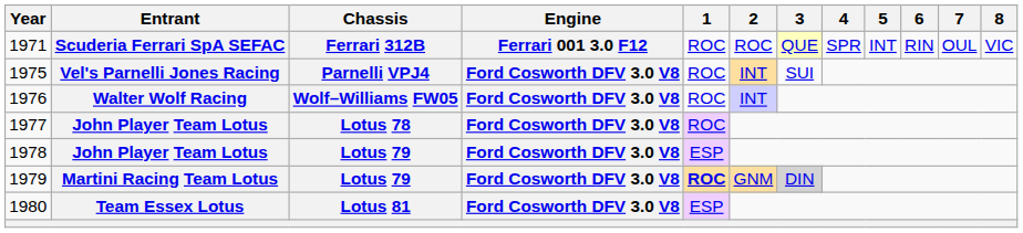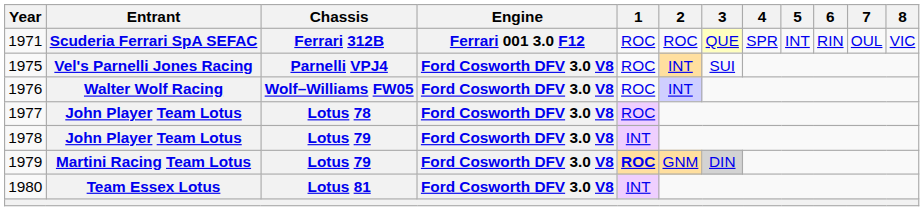1978 | 1: ESP -> INT
1980 | 1: ESP -> INT
